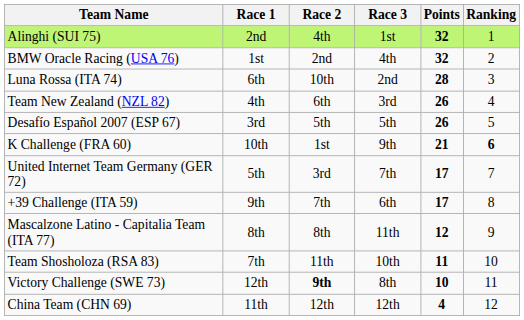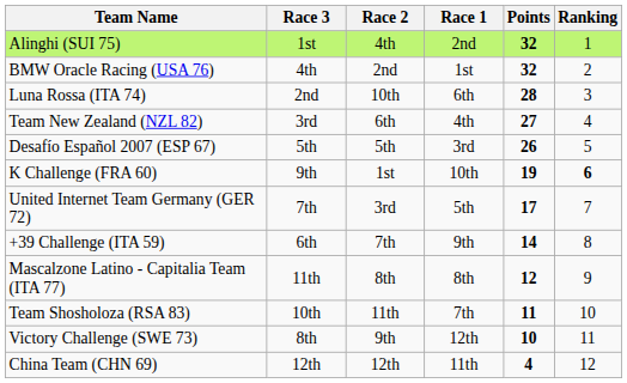columns swapped: Race 1 <-> Race 3
Team New Zealand (NZL 82) | Points: 26 -> 27
K Challenge (FRA 60) | Points: 21 -> 19
+39 Challenge (ITA 59) | Points: 17 -> 14
Victory Challenge (SWE 73) | Race 2: bold -> normal
